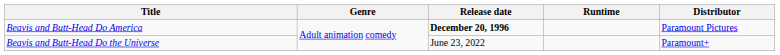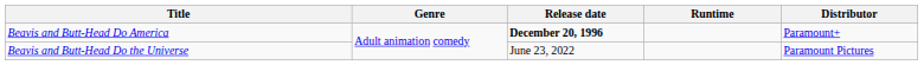Beavis and Butt-Head Do America | Distributor: Paramount Pictures -> Paramount+
Beavis and Butt-Head Do the Universe | Distributor: Paramount+ -> Paramount Pictures
